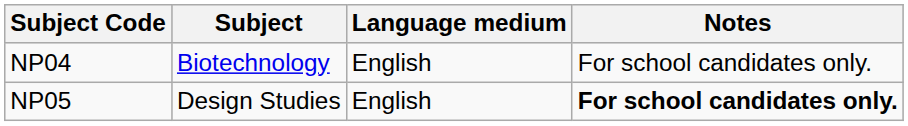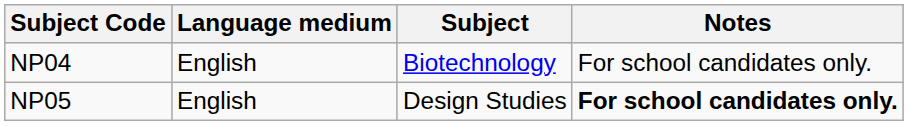columns swapped: Subject <-> Language medium
